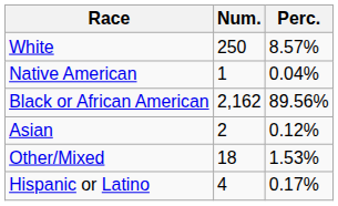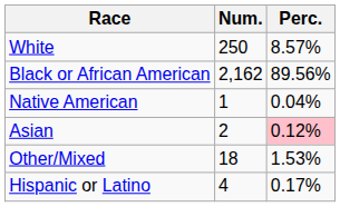rows swapped: Black or African American <-> Native American
Asian | Perc.: no background -> pink background
